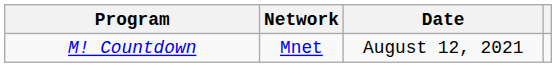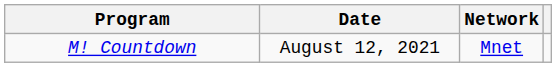columns swapped: Network <-> Date
